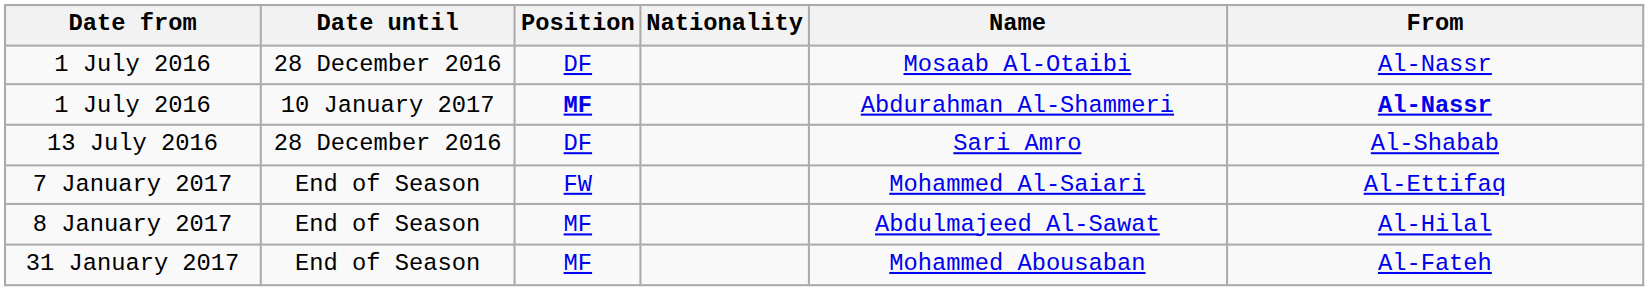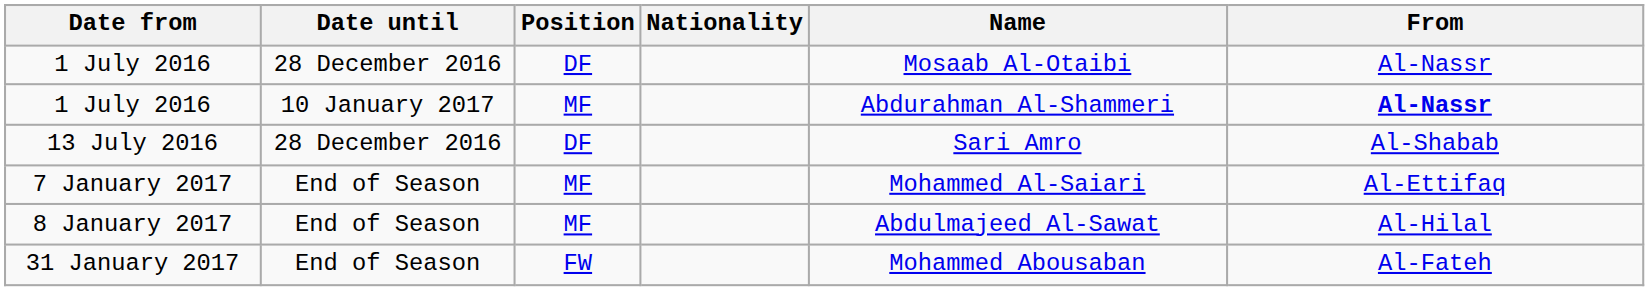1 July 2016 / 10 January 2017 | Position: bold -> normal
7 January 2017 | Position: FW -> MF
31 January 2017 | Position: MF -> FW
